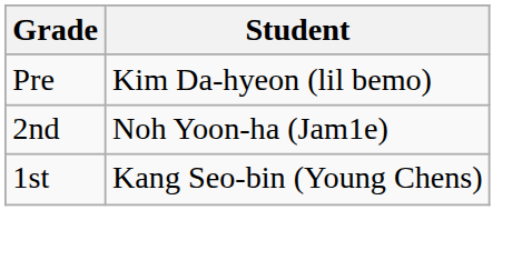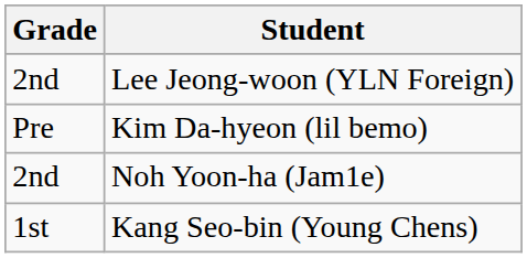+ row: 2nd | Lee Jeong-woon (YLN Foreign)
